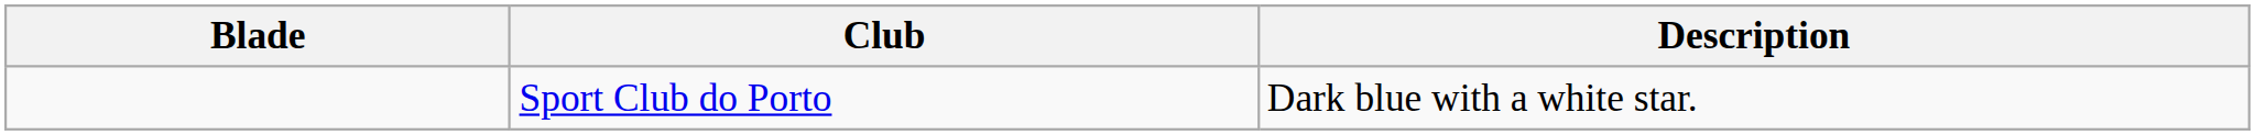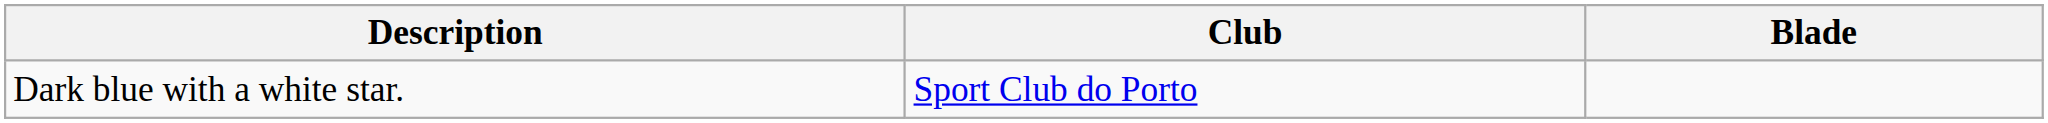columns swapped: Blade <-> Description
